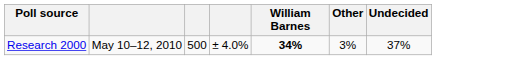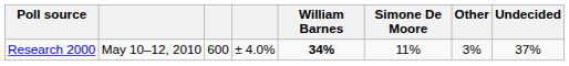+ column: Simone De Moore | 11%
Research 2000 | column 3: 500 -> 600
